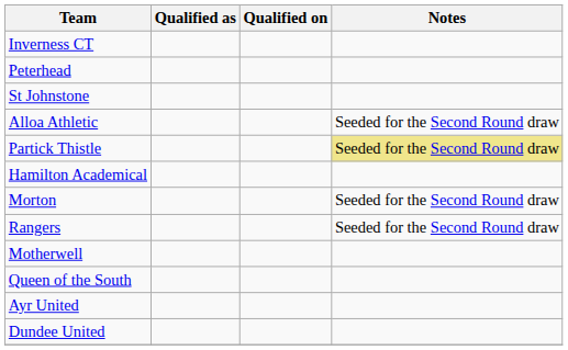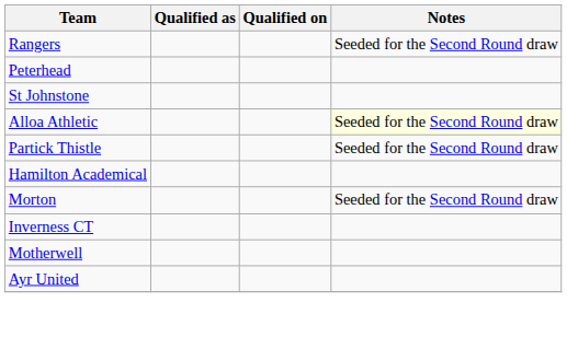rows swapped: Rangers <-> Inverness CT
Alloa Athletic | Notes: no background -> lightyellow background
Partick Thistle | Notes: khaki background -> no background
- row: Queen of the South
- row: Dundee United
